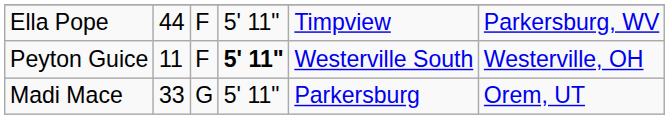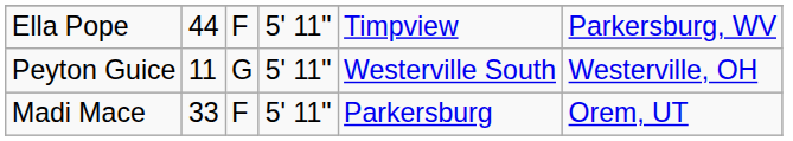Peyton Guice | column 3: F -> G
Peyton Guice | column 4: bold -> normal
Madi Mace | column 3: G -> F
